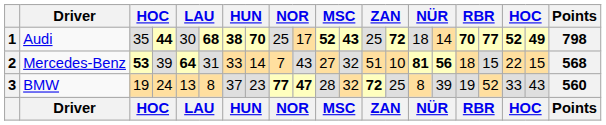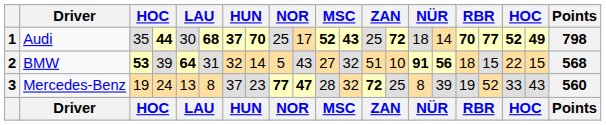1 | column 7: 38 -> 37
2 | Driver: Mercedes-Benz -> BMW
2 | column 7: 33 -> 32
2 | column 9: 7 -> 5
2 | column 15: 81 -> 91
3 | Driver: BMW -> Mercedes-Benz
